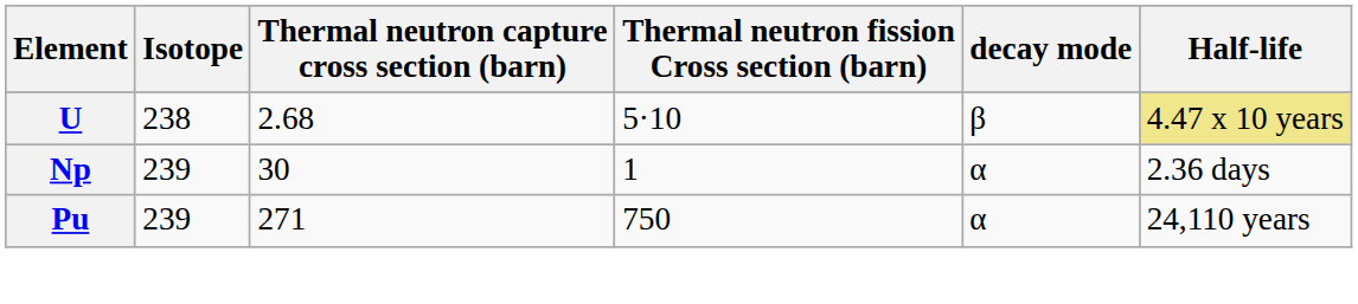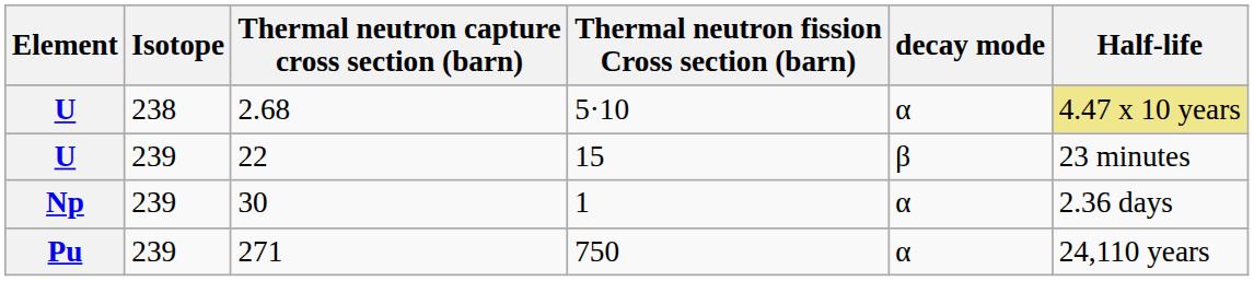2.68 | decay mode: β -> α
+ row: U | 239 | 22 | 15 | β | 23 minutes
